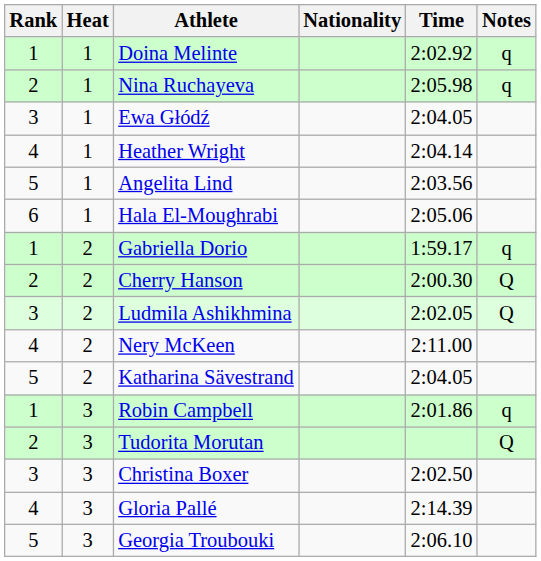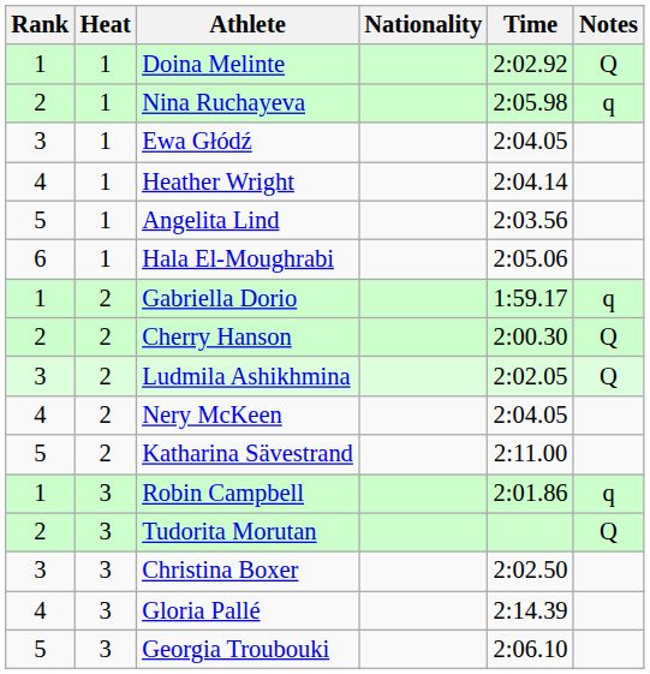Doina Melinte | Notes: q -> Q
Nery McKeen | Time: 2:11.00 -> 2:04.05
Katharina Sävestrand | Time: 2:04.05 -> 2:11.00
